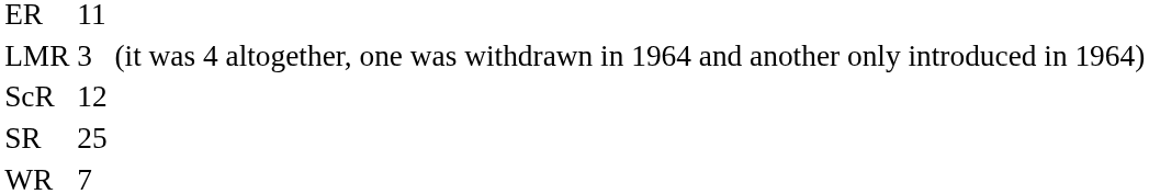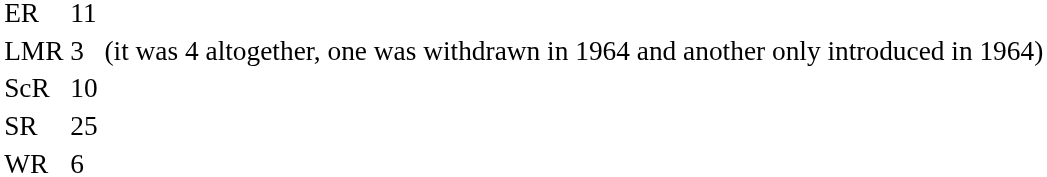ScR | column 2: 12 -> 10
WR | column 2: 7 -> 6
